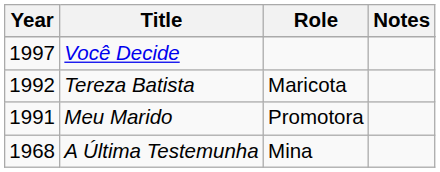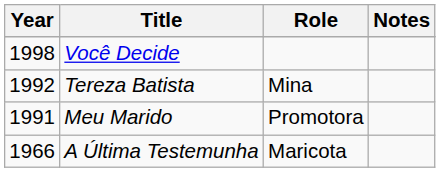Você Decide | Year: 1997 -> 1998
Tereza Batista | Role: Maricota -> Mina
A Última Testemunha | Year: 1968 -> 1966
A Última Testemunha | Role: Mina -> Maricota
